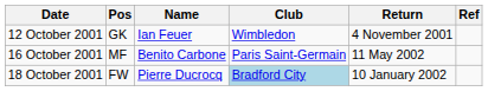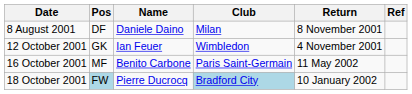+ row: 8 August 2001 | DF | Daniele Daino | Milan | 8 November 2001
18 October 2001 | Pos: no background -> lightblue background
